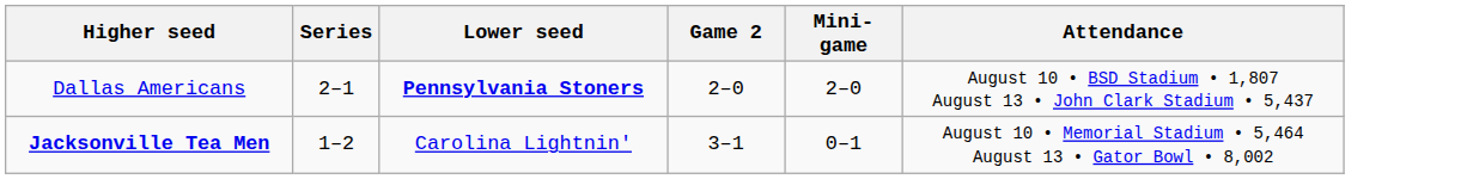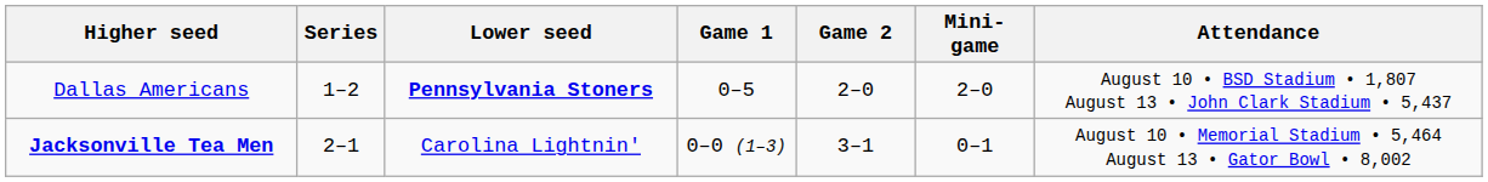+ column: Game 1 | 0–5 | 0–0 (1–3)
Dallas Americans | Series: 2–1 -> 1–2
Jacksonville Tea Men | Series: 1–2 -> 2–1
